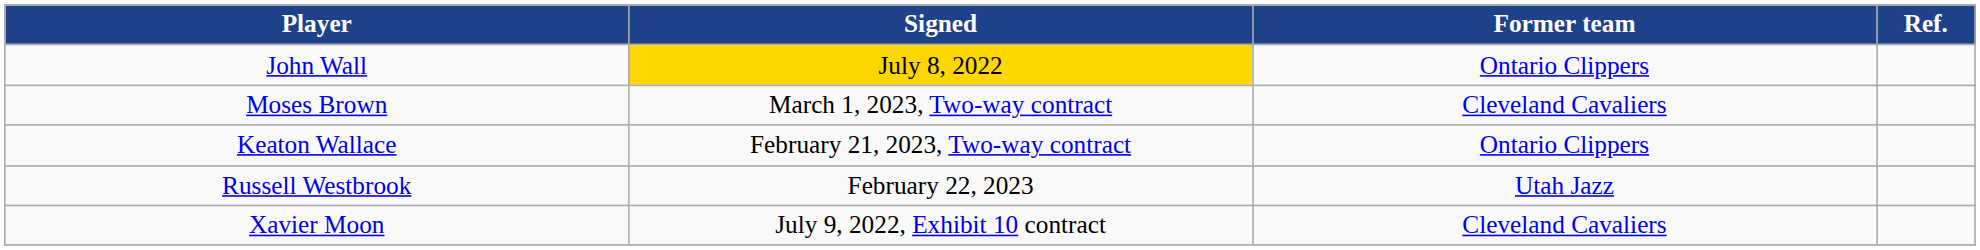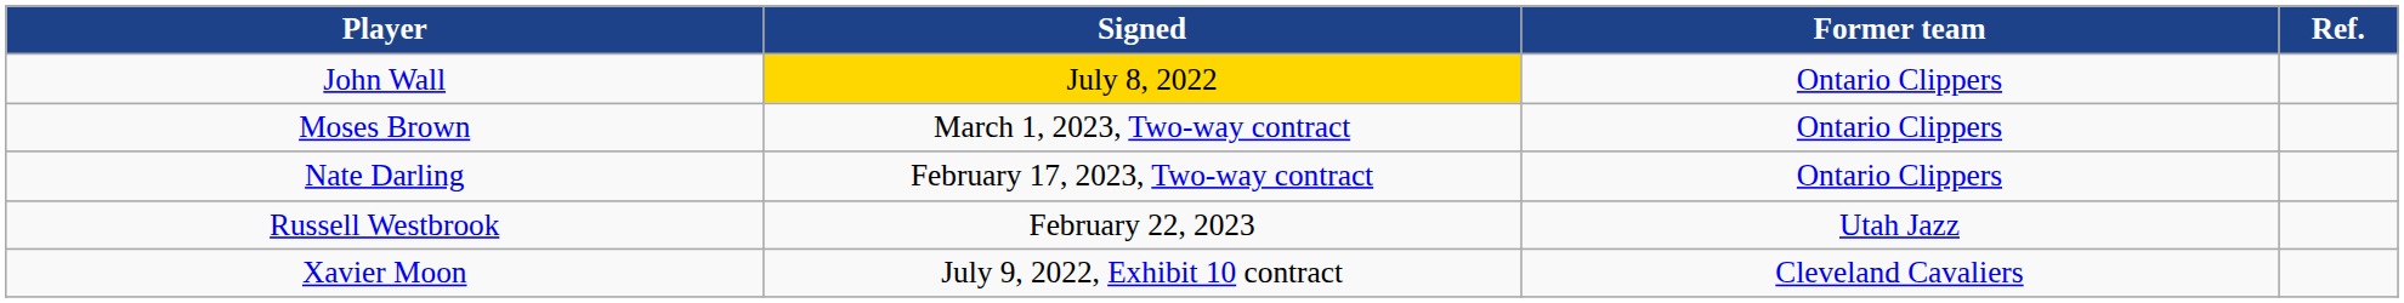Moses Brown | Former team: Cleveland Cavaliers -> Ontario Clippers
+ row: Nate Darling | February 17, 2023, Two-way contract | Ontario Clippers
- row: Keaton Wallace | February 21, 2023, Two-way contract | Ontario Clippers
